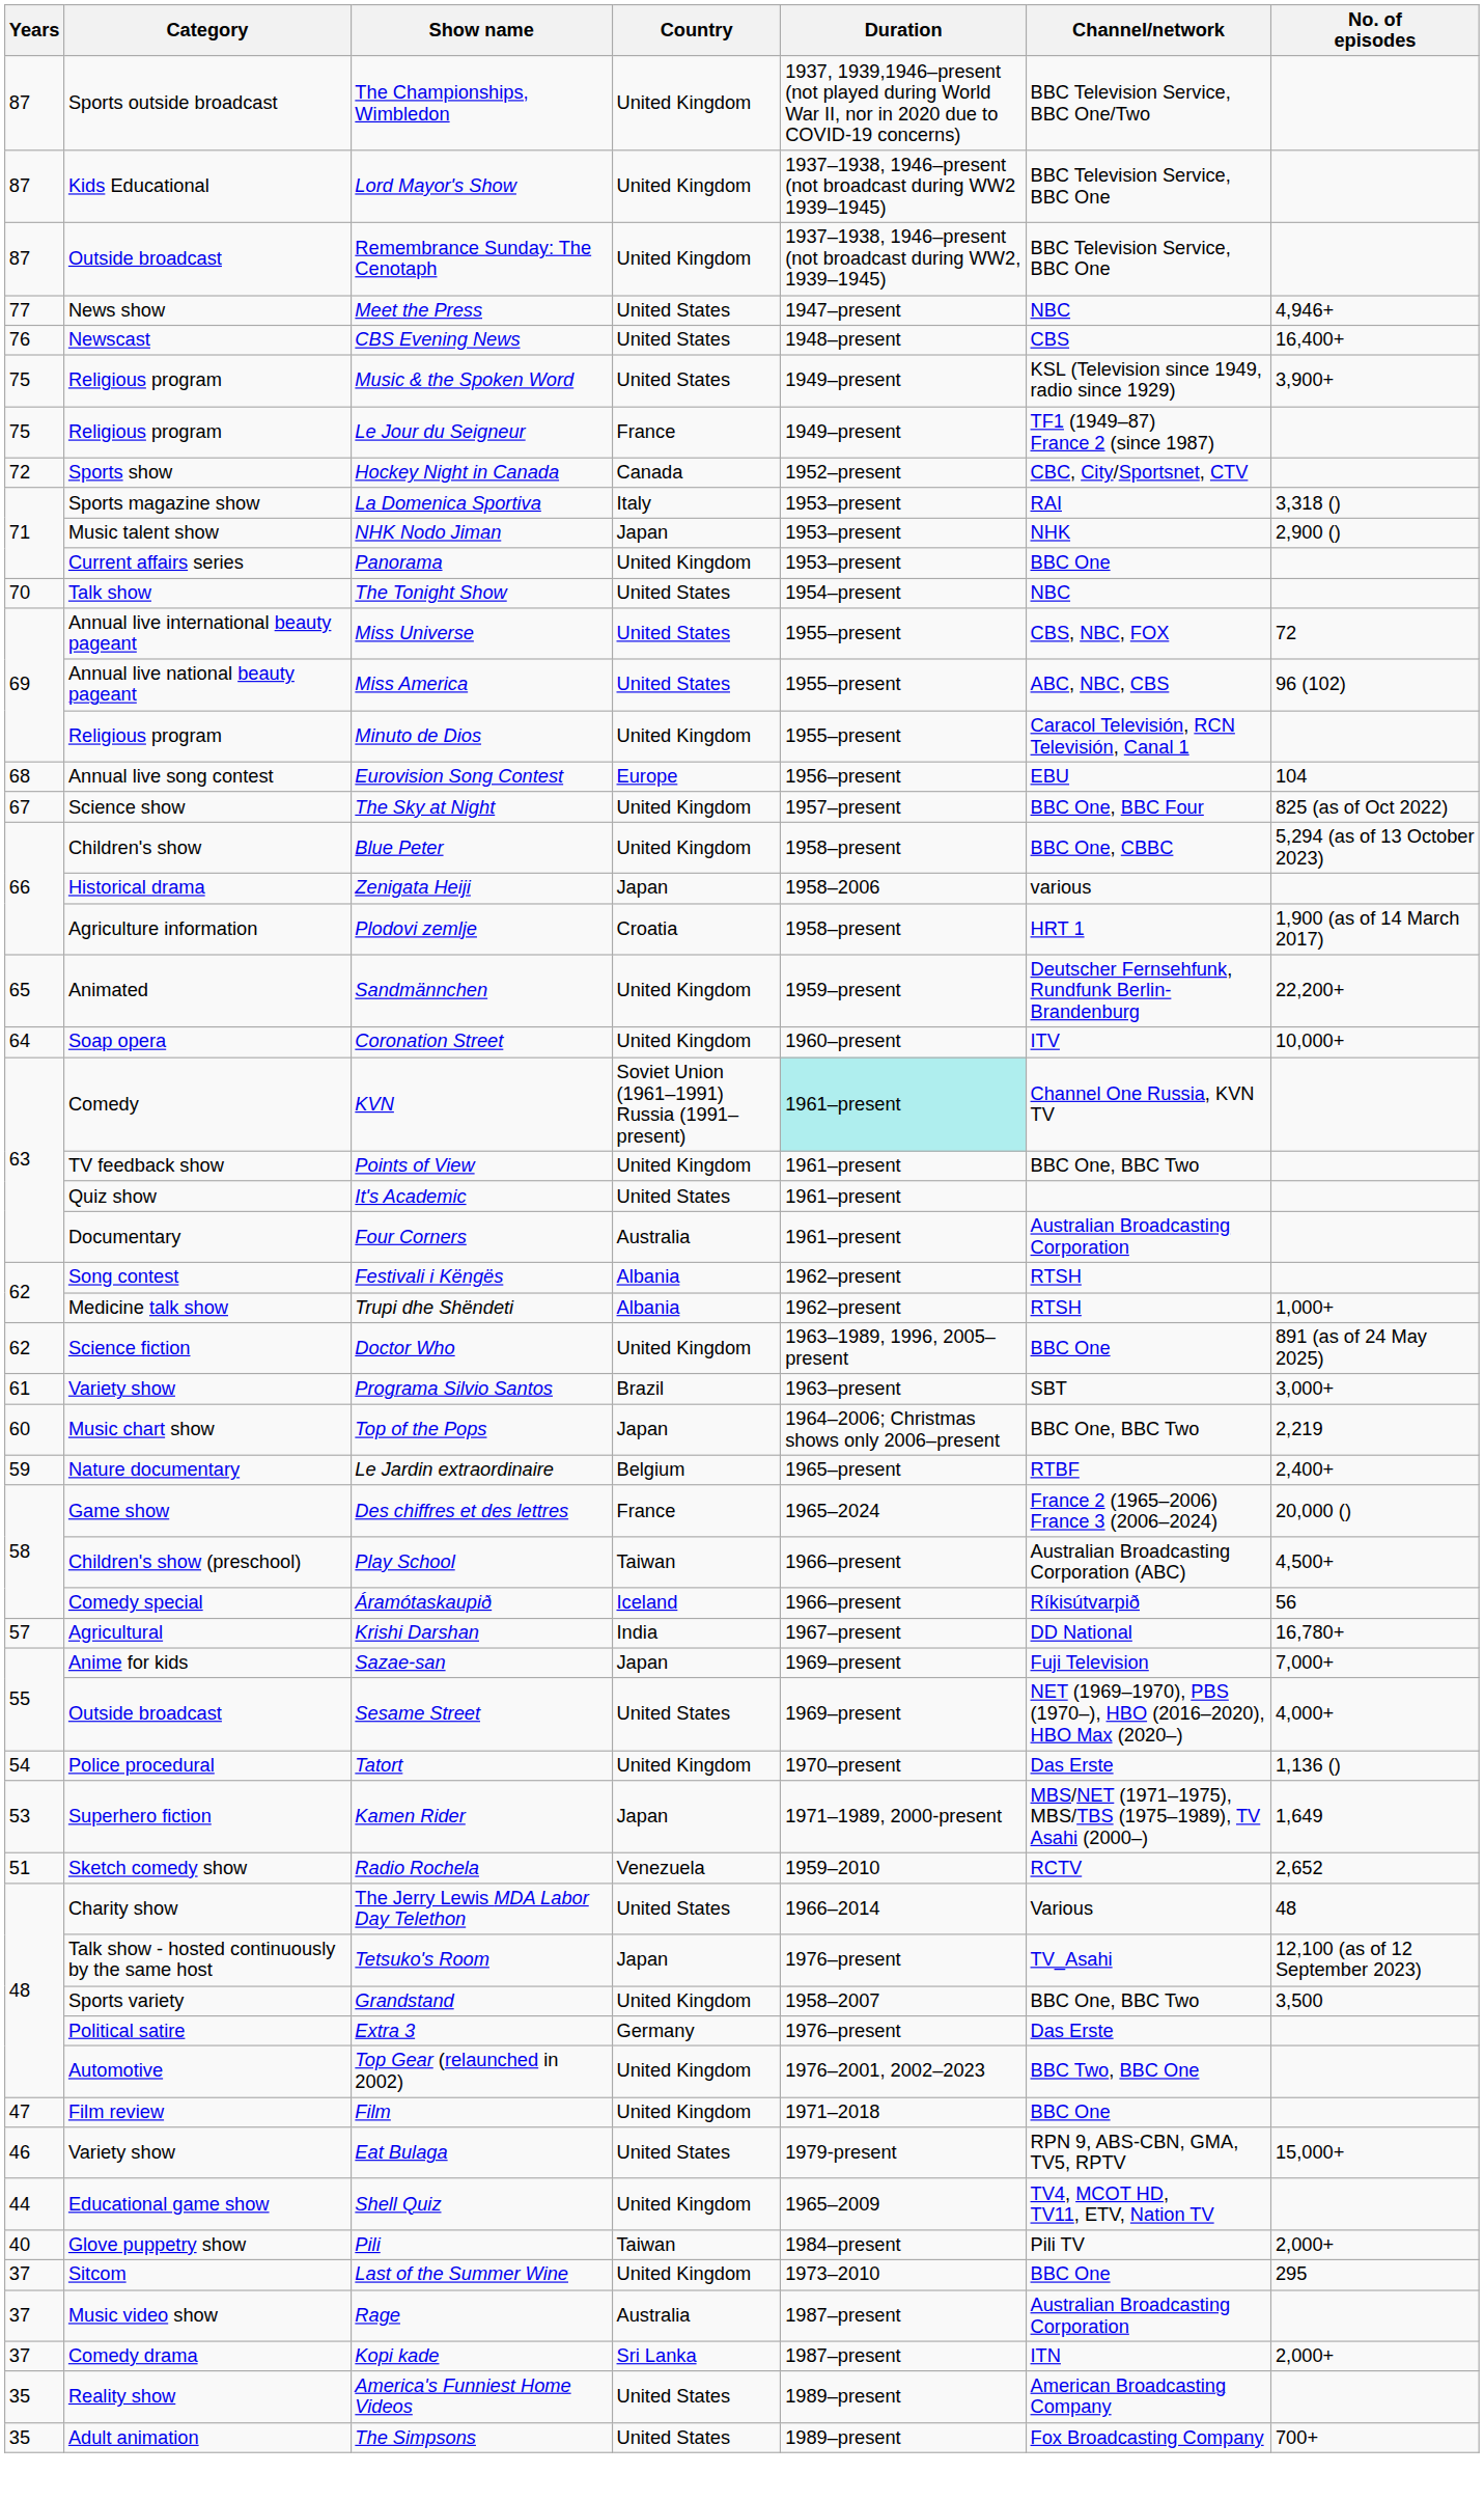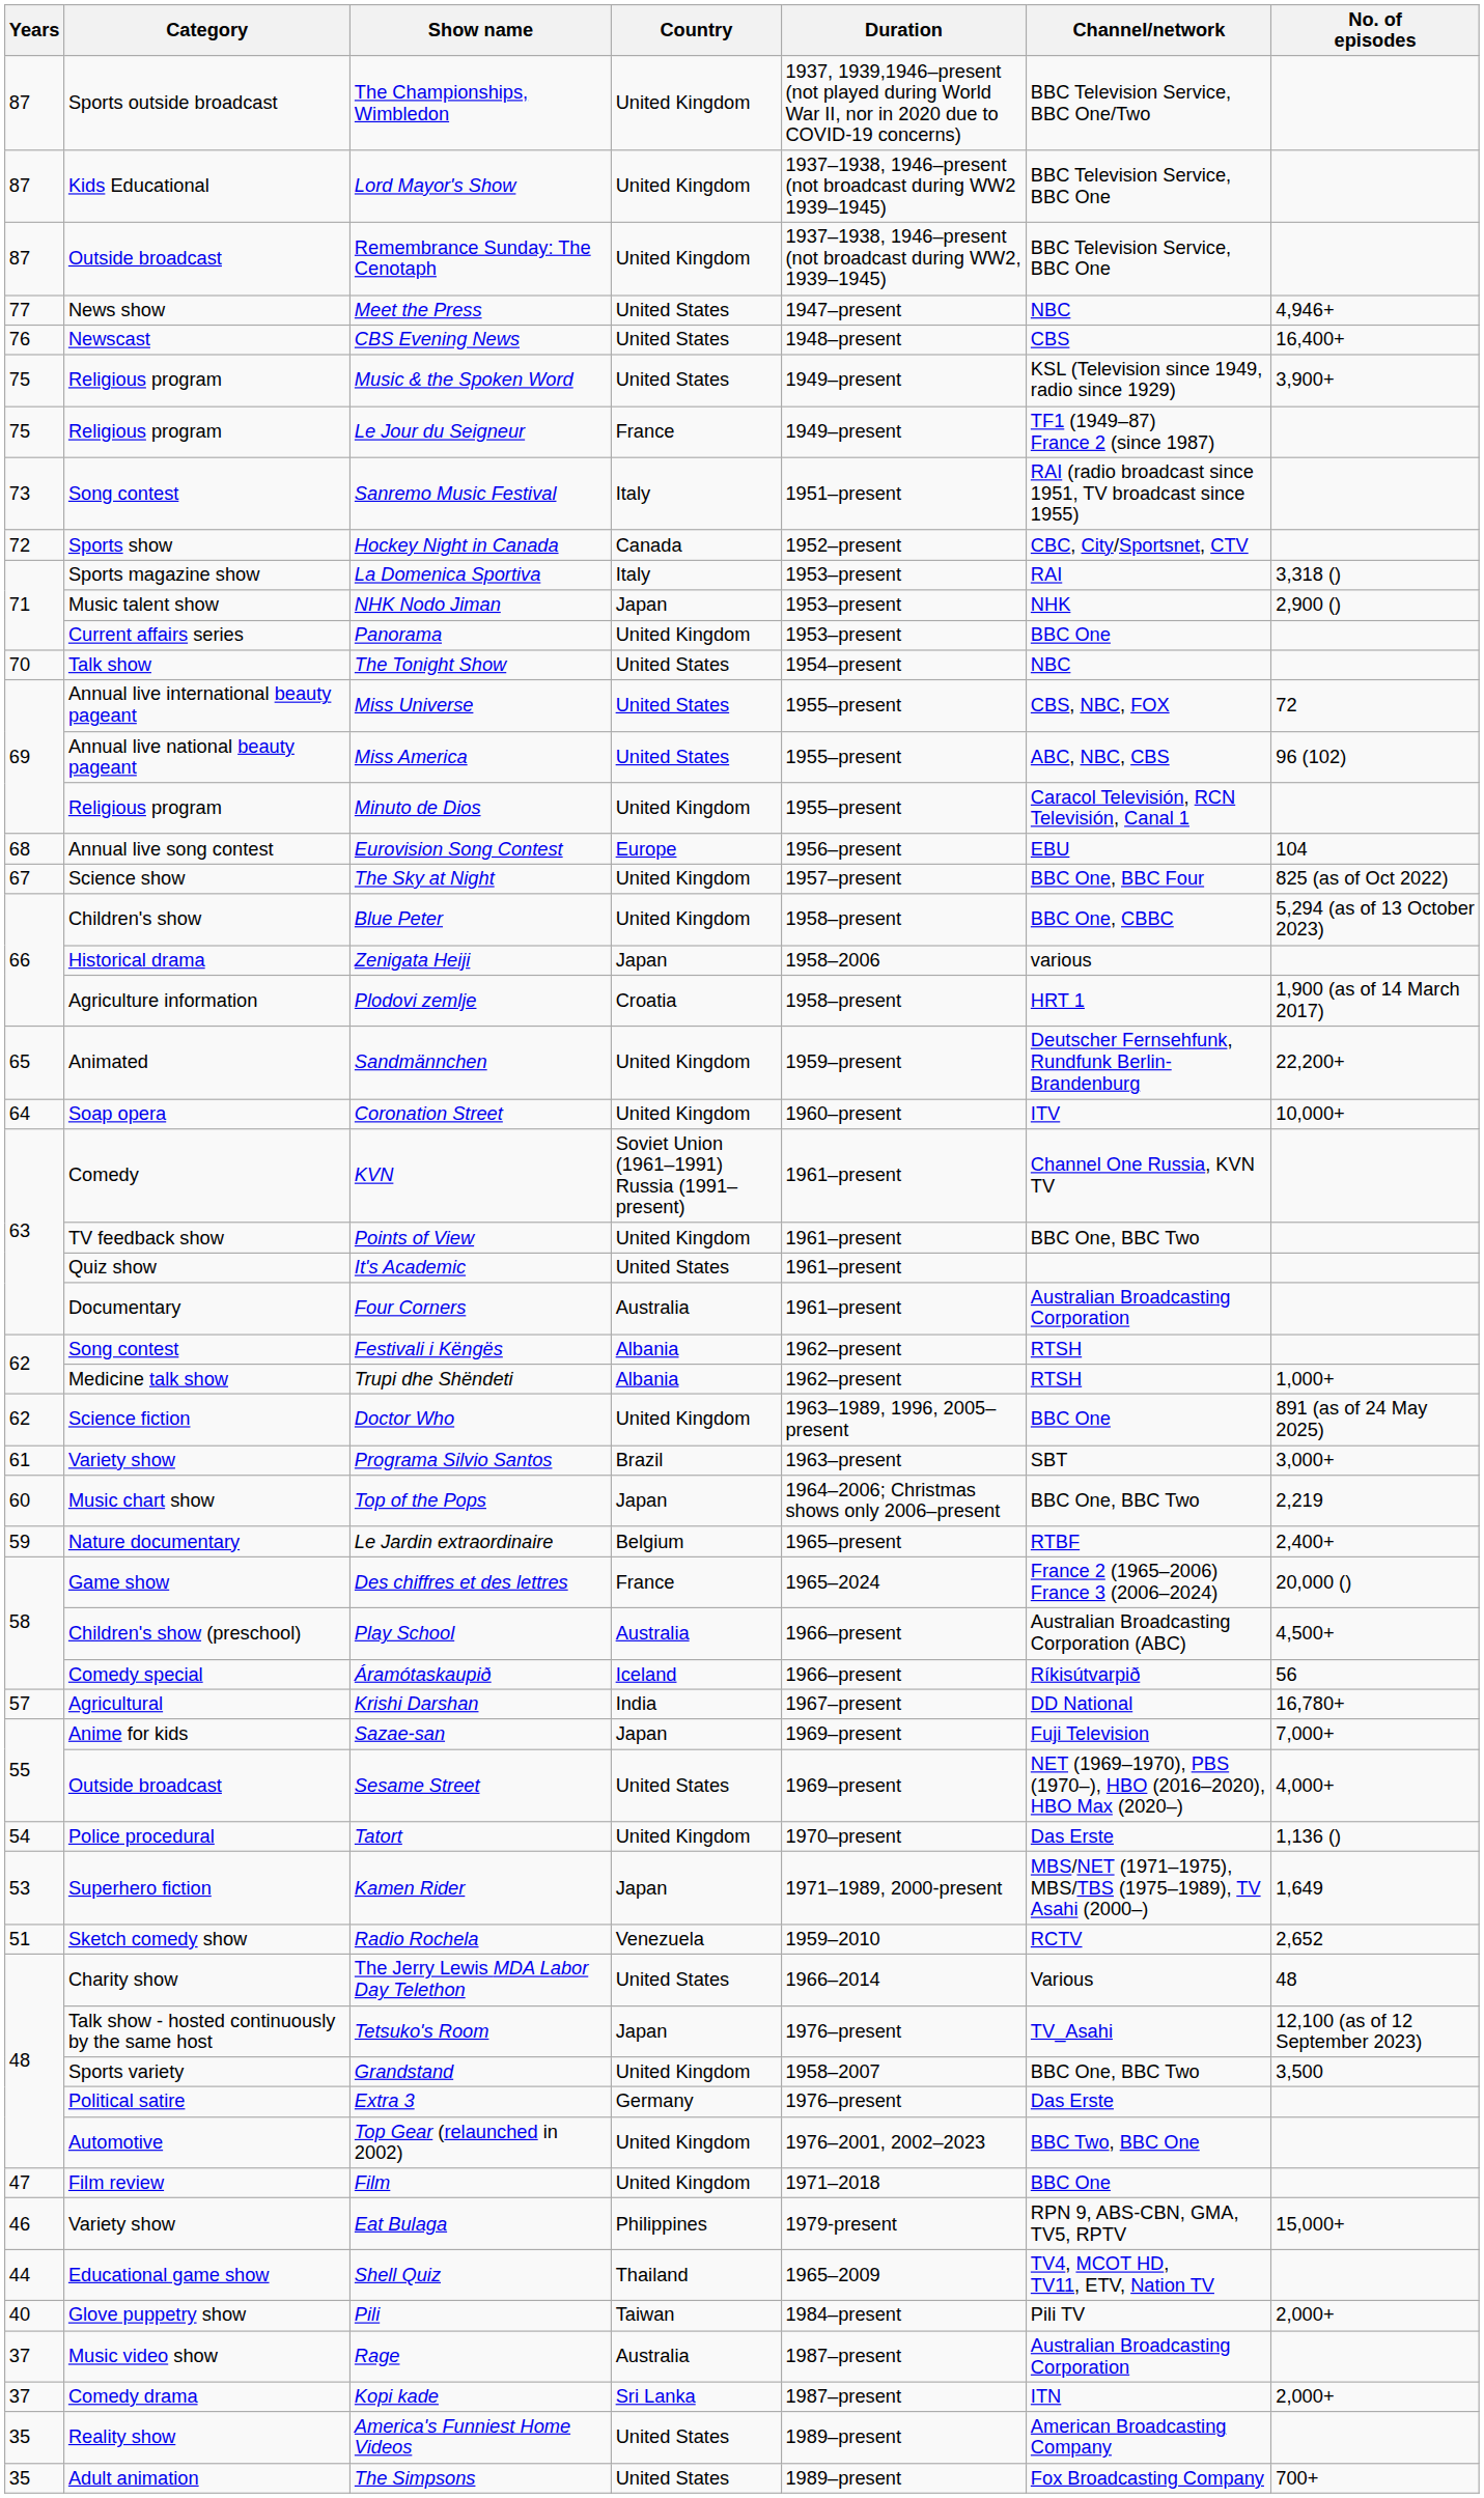+ row: 73 | Song contest | Sanremo Music Festival | Italy | 1951–present | RAI (radio broadcast since 1951, TV broadcast since 1955)
KVN | Duration: paleturquoise background -> no background
Play School | Country: Taiwan -> Australia
Eat Bulaga | Country: United States -> Philippines
Shell Quiz | Country: United Kingdom -> Thailand
- row: 37 | Sitcom | Last of the Summer Wine | United Kingdom | 1973–2010 | BBC One | 295
